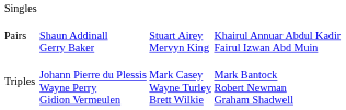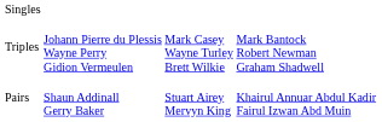rows swapped: Pairs <-> Triples
